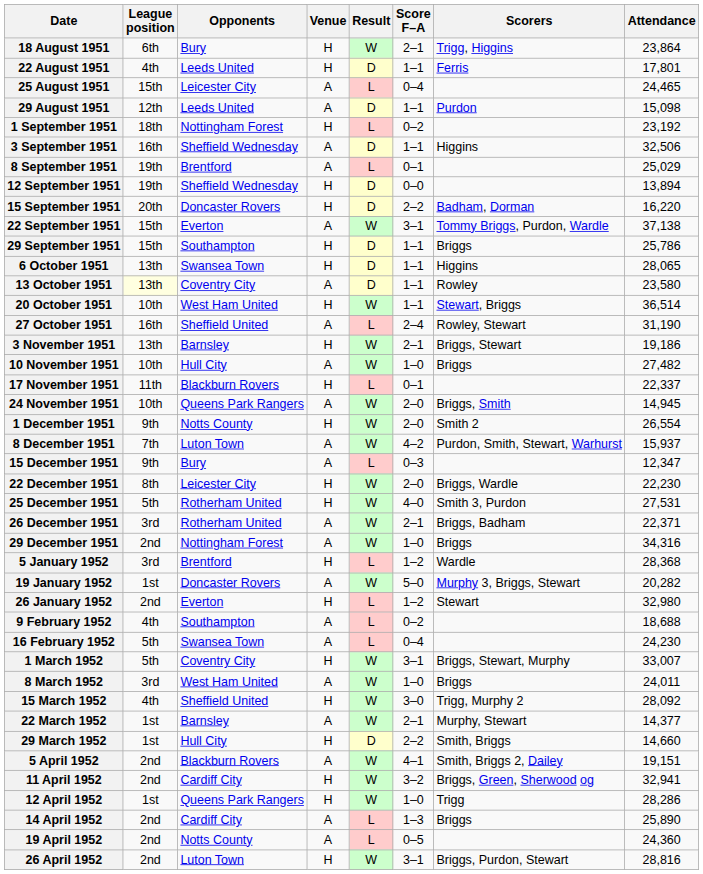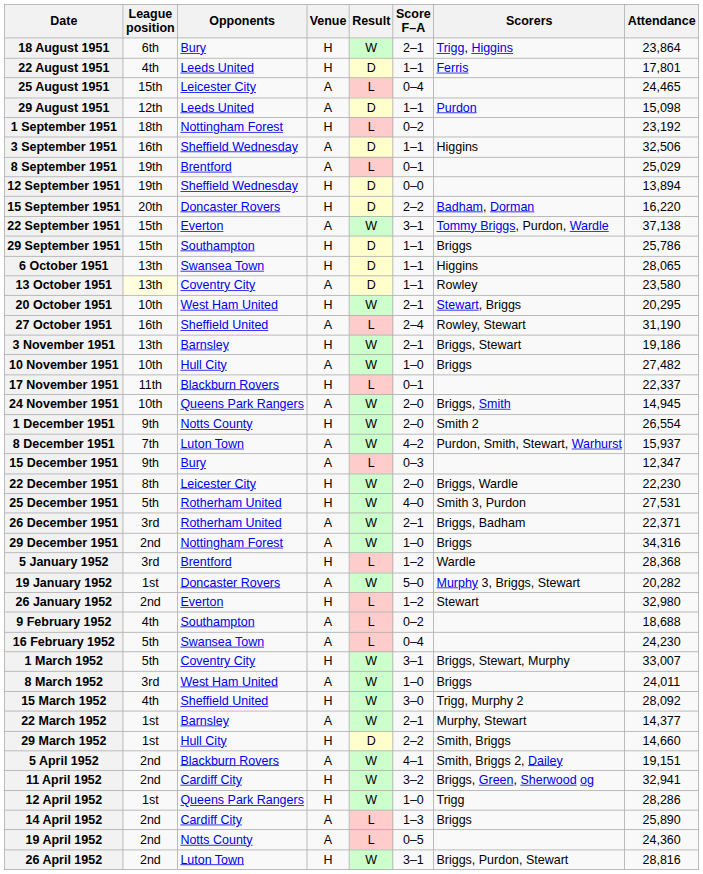20 October 1951 | Score F–A: 1–1 -> 2–1
20 October 1951 | Attendance: 36,514 -> 20,295
